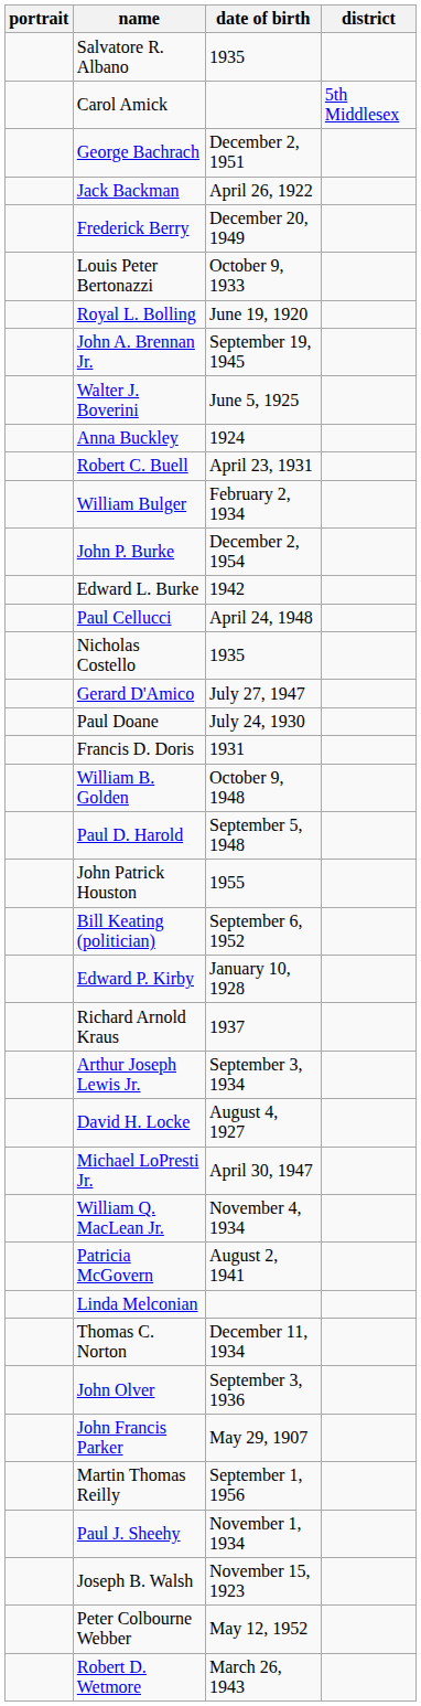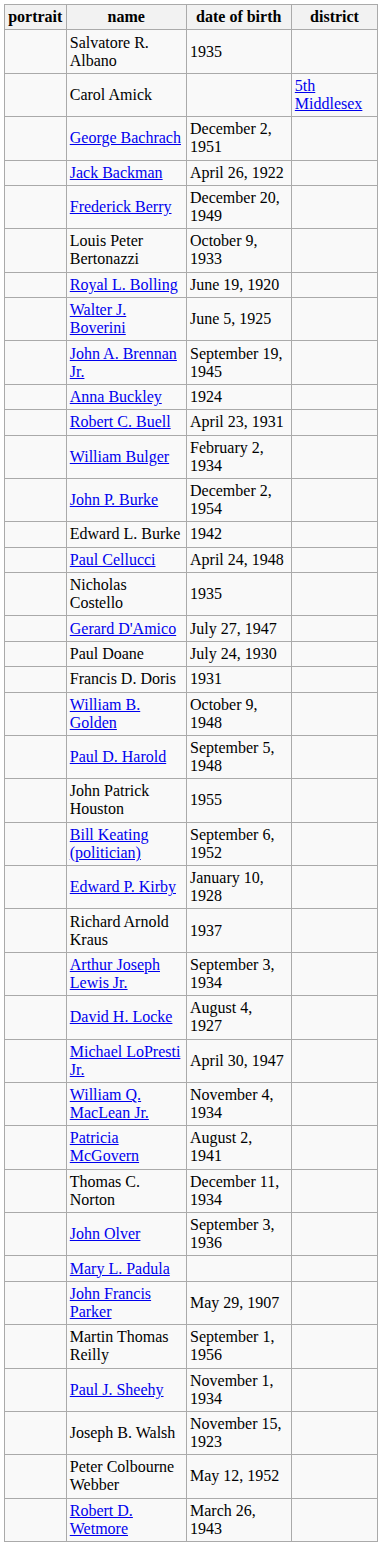rows swapped: Walter J. Boverini <-> John A. Brennan Jr.
- row: Linda Melconian
+ row: Mary L. Padula
